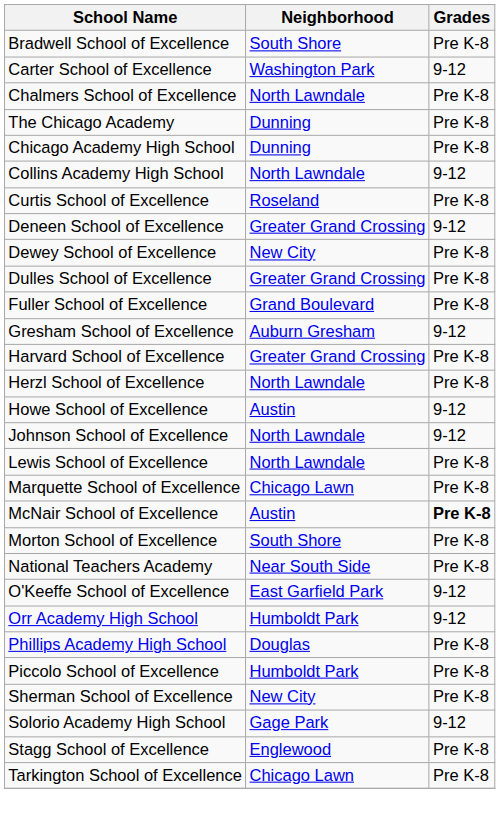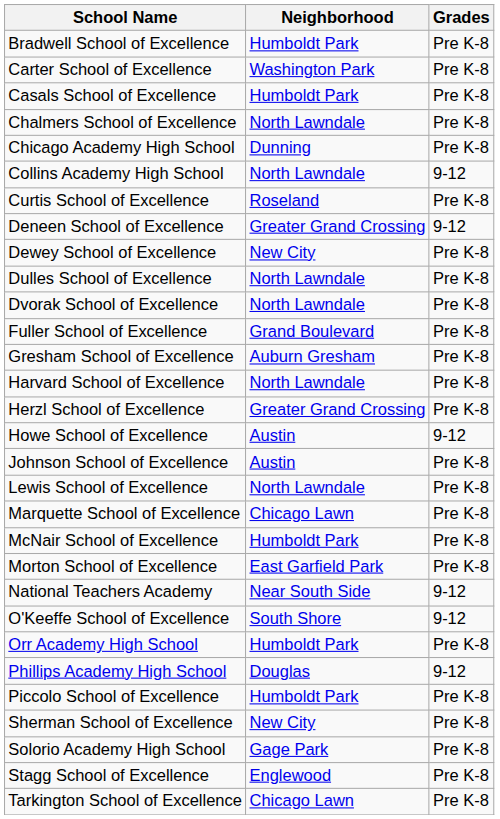Bradwell School of Excellence | Neighborhood: South Shore -> Humboldt Park
Carter School of Excellence | Grades: 9-12 -> Pre K-8
+ row: Casals School of Excellence | Humboldt Park | Pre K-8
- row: The Chicago Academy | Dunning | Pre K-8
Dulles School of Excellence | Neighborhood: Greater Grand Crossing -> North Lawndale
+ row: Dvorak School of Excellence | North Lawndale | Pre K-8
Gresham School of Excellence | Grades: 9-12 -> Pre K-8
Harvard School of Excellence | Neighborhood: Greater Grand Crossing -> North Lawndale
Herzl School of Excellence | Neighborhood: North Lawndale -> Greater Grand Crossing
Johnson School of Excellence | Neighborhood: North Lawndale -> Austin
Johnson School of Excellence | Grades: 9-12 -> Pre K-8
McNair School of Excellence | Neighborhood: Austin -> Humboldt Park
McNair School of Excellence | Grades: bold -> normal
Morton School of Excellence | Neighborhood: South Shore -> East Garfield Park
National Teachers Academy | Grades: Pre K-8 -> 9-12
O'Keeffe School of Excellence | Neighborhood: East Garfield Park -> South Shore
Orr Academy High School | Grades: 9-12 -> Pre K-8
Phillips Academy High School | Grades: Pre K-8 -> 9-12
Solorio Academy High School | Grades: 9-12 -> Pre K-8
